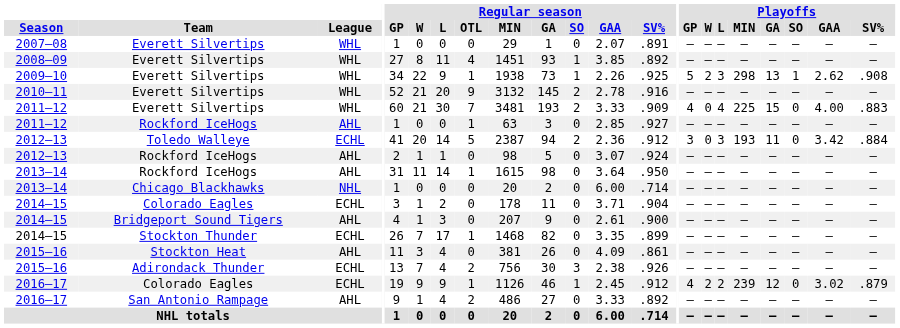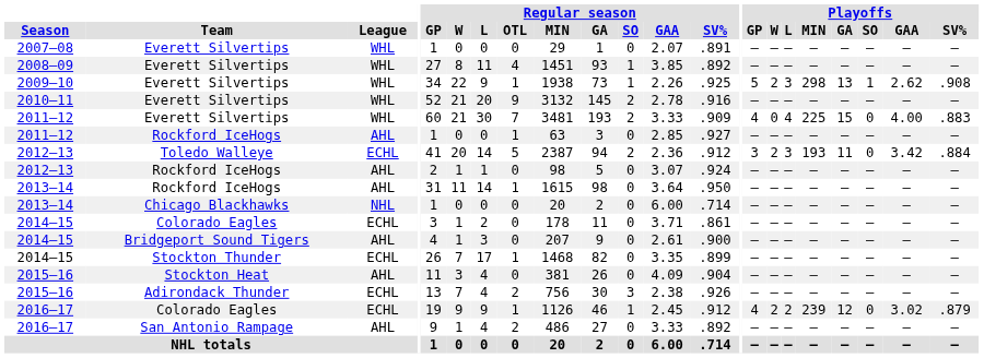2012–13 / Toledo Walleye | Playoffs / W: 0 -> 2
2014–15 / Colorado Eagles | Regular season / SV%: .904 -> .861
2015–16 / Stockton Heat | Regular season / SV%: .861 -> .904
